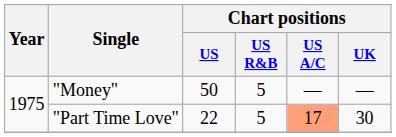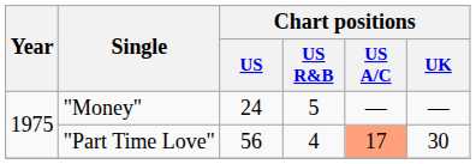"Money" | Chart positions / US: 50 -> 24
"Part Time Love" | Chart positions / US: 22 -> 56
"Part Time Love" | Chart positions / US R&B: 5 -> 4
